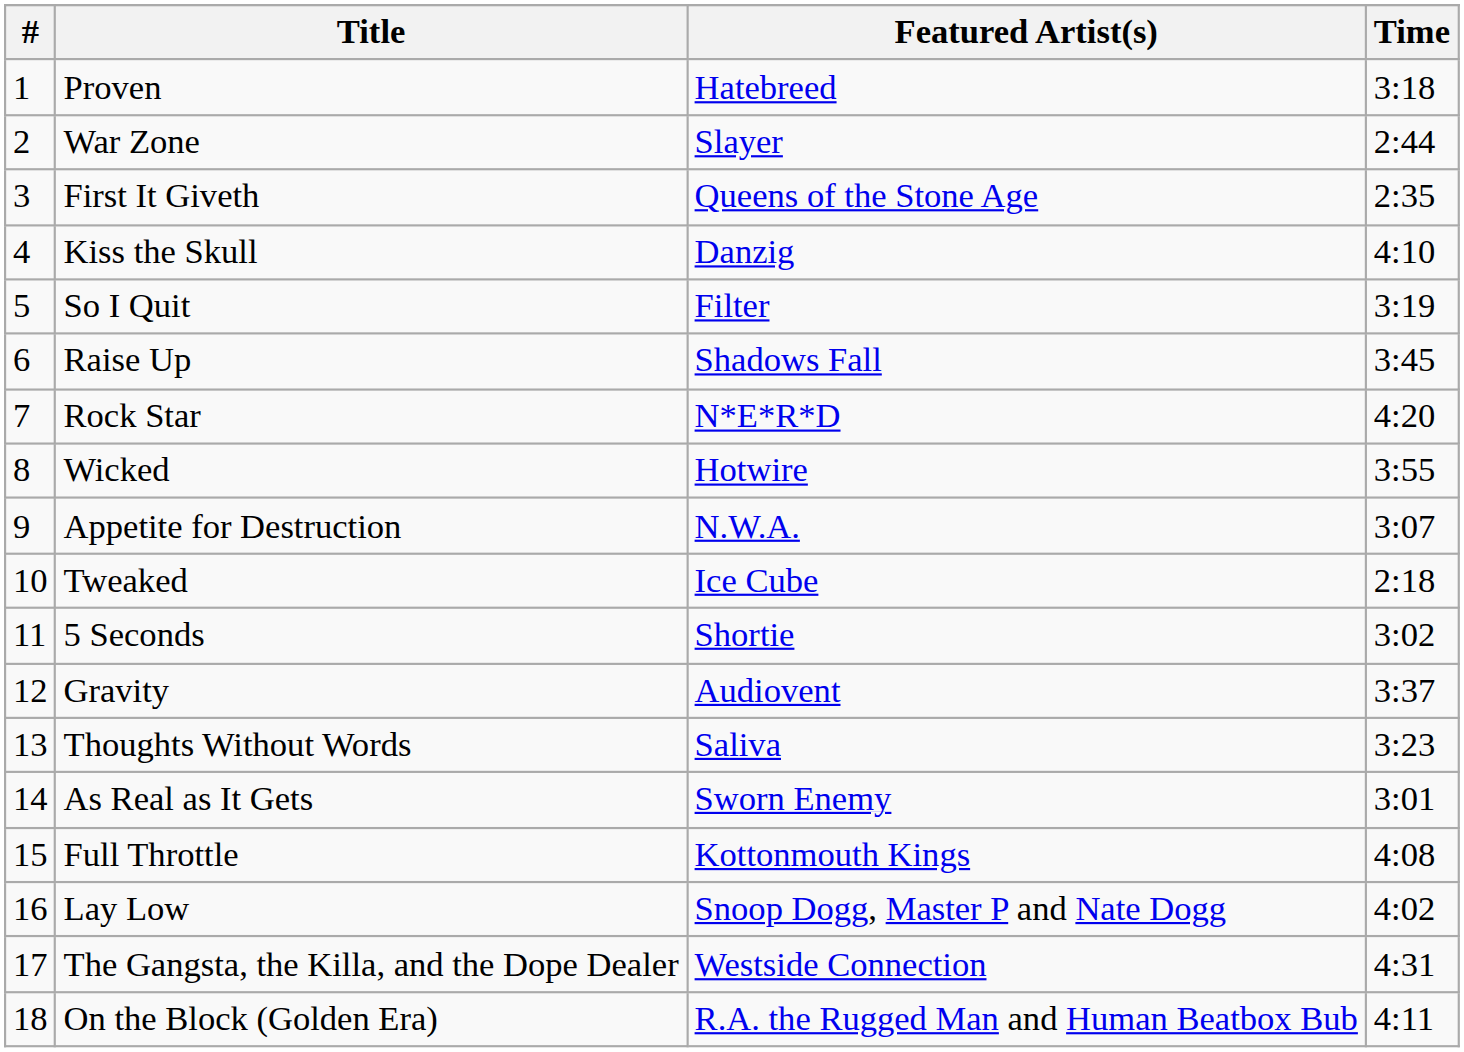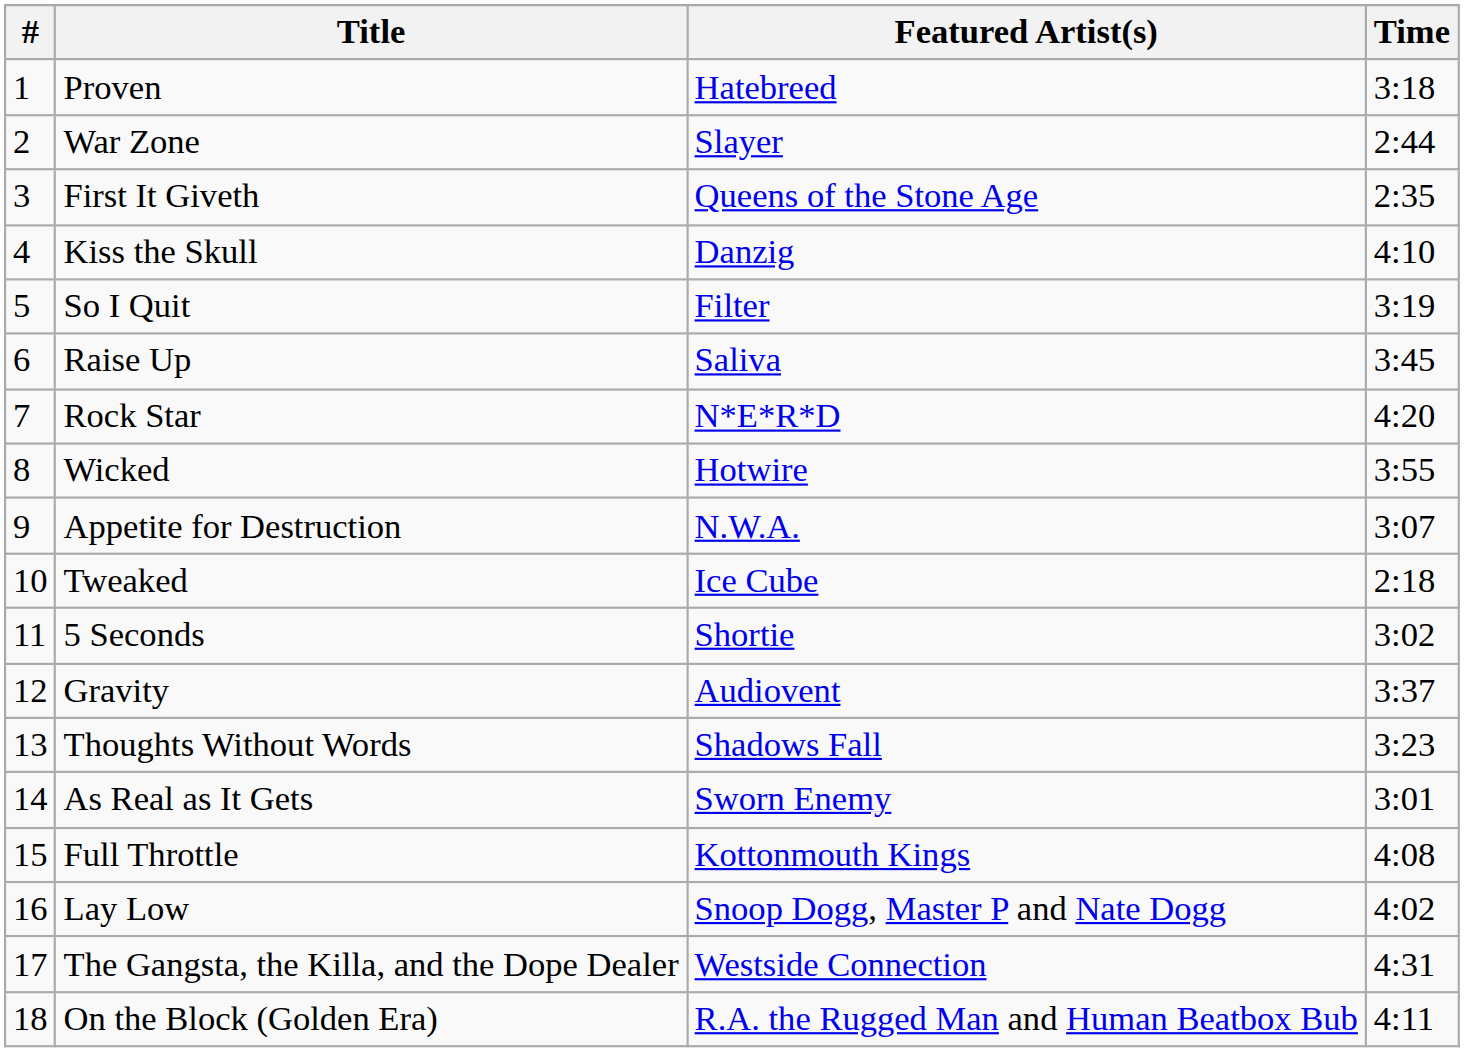Raise Up | Featured Artist(s): Shadows Fall -> Saliva
Thoughts Without Words | Featured Artist(s): Saliva -> Shadows Fall
